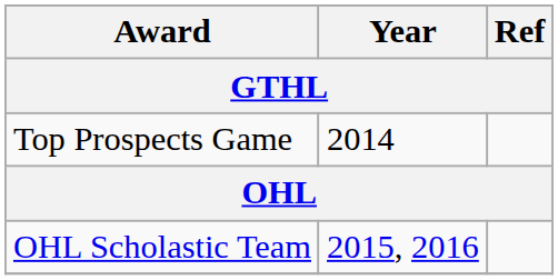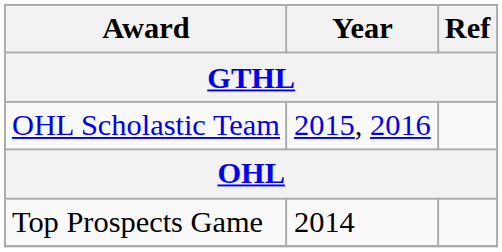rows swapped: Top Prospects Game <-> OHL Scholastic Team
